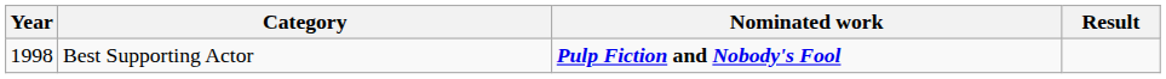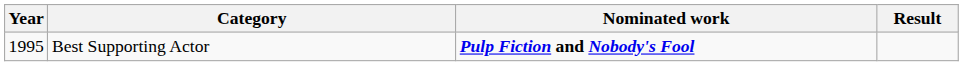Best Supporting Actor | Year: 1998 -> 1995
